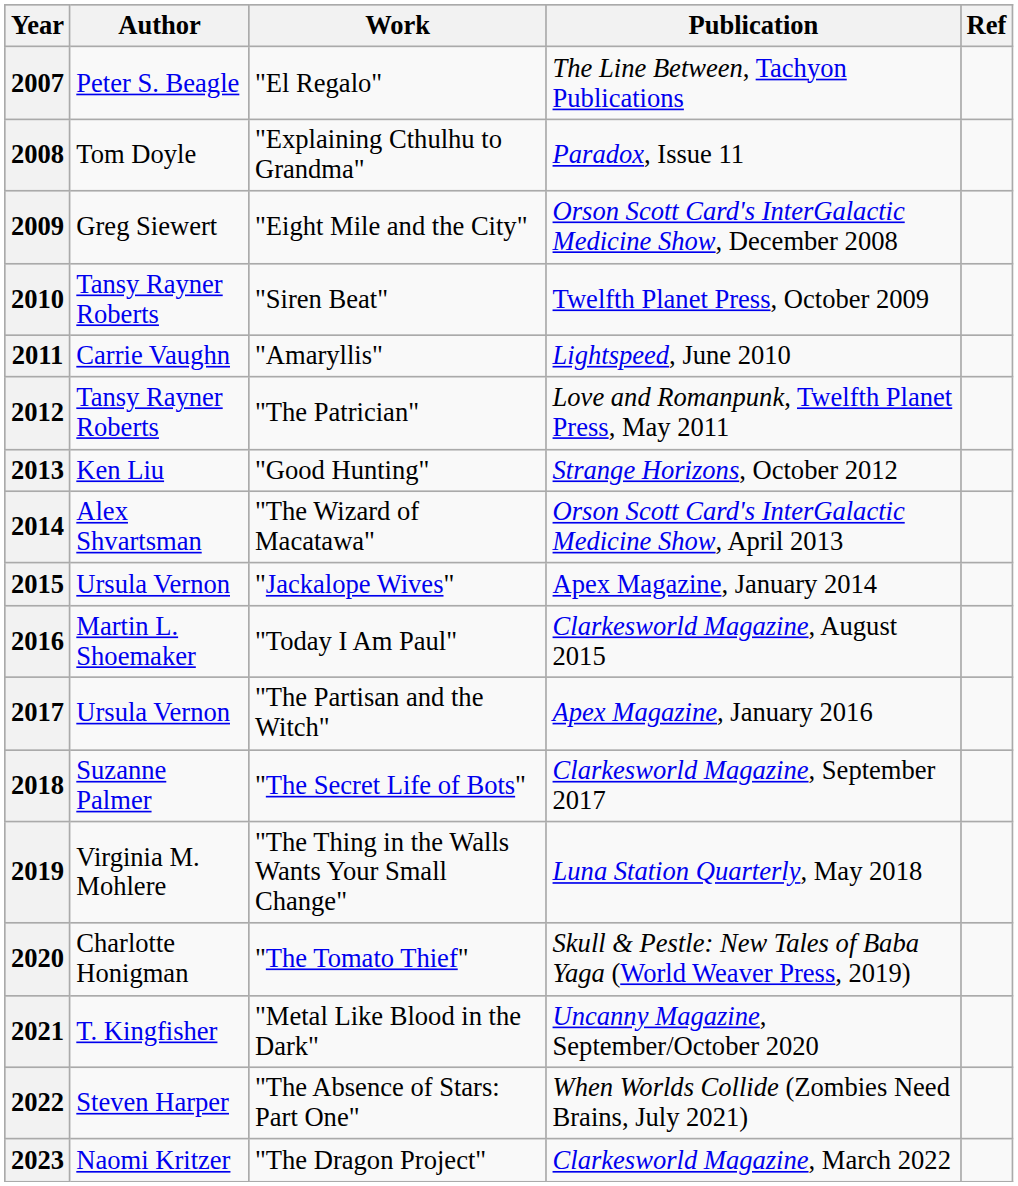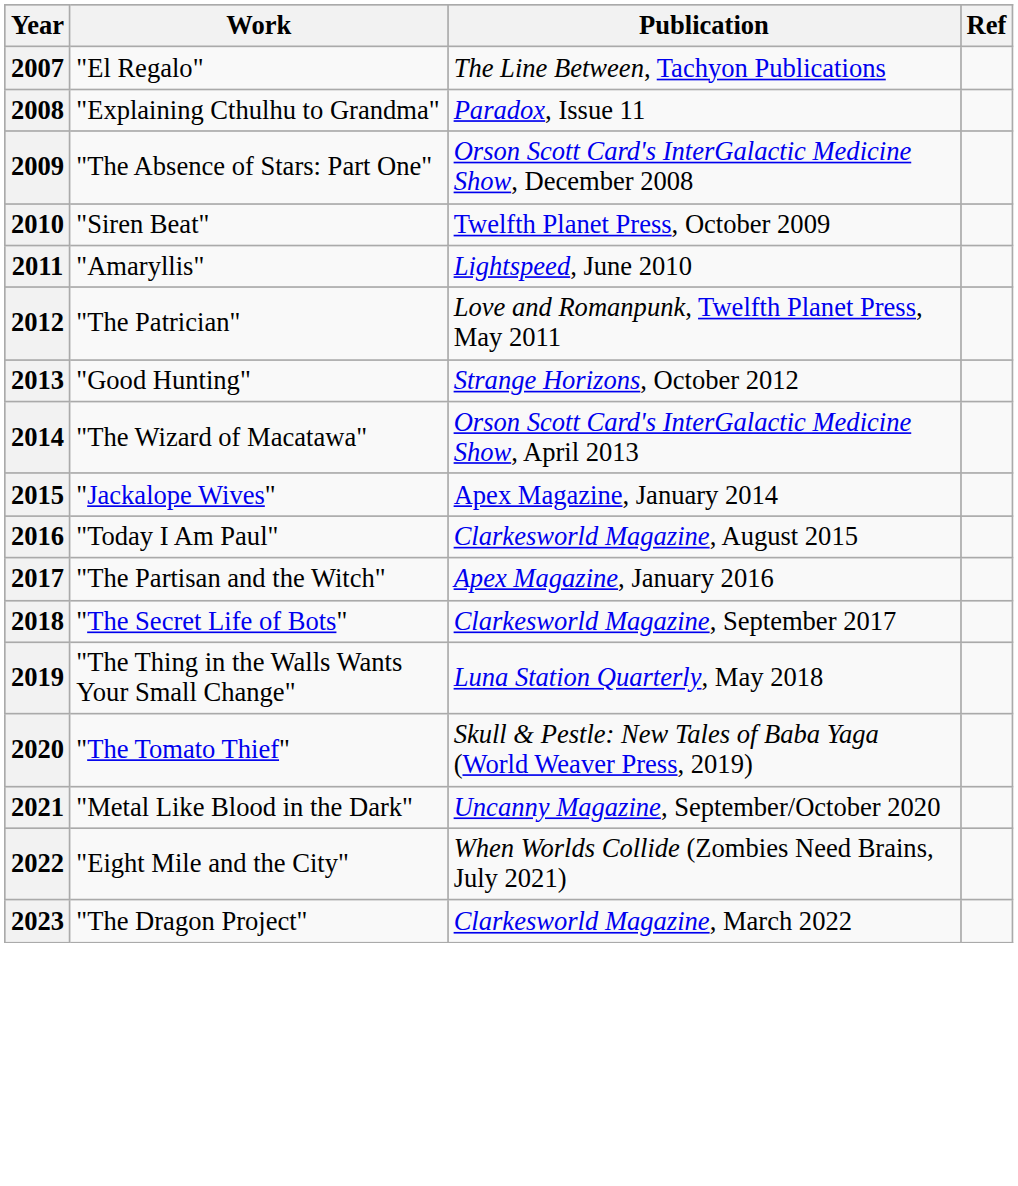- column: Author | Peter S. Beagle | Tom Doyle | Greg Siewert | Tansy Rayner Roberts | Carrie Vaughn | Tansy Rayner Roberts | Ken Liu | Alex Shvartsman | Ursula Vernon | Martin L. Shoemaker | Ursula Vernon | Suzanne Palmer | Virginia M. Mohlere | Charlotte Honigman | T. Kingfisher | Steven Harper | Naomi Kritzer
2009 | Work: "Eight Mile and the City" -> "The Absence of Stars: Part One"
2022 | Work: "The Absence of Stars: Part One" -> "Eight Mile and the City"
